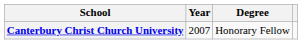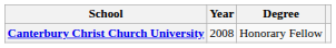Canterbury Christ Church University | Year: 2007 -> 2008
